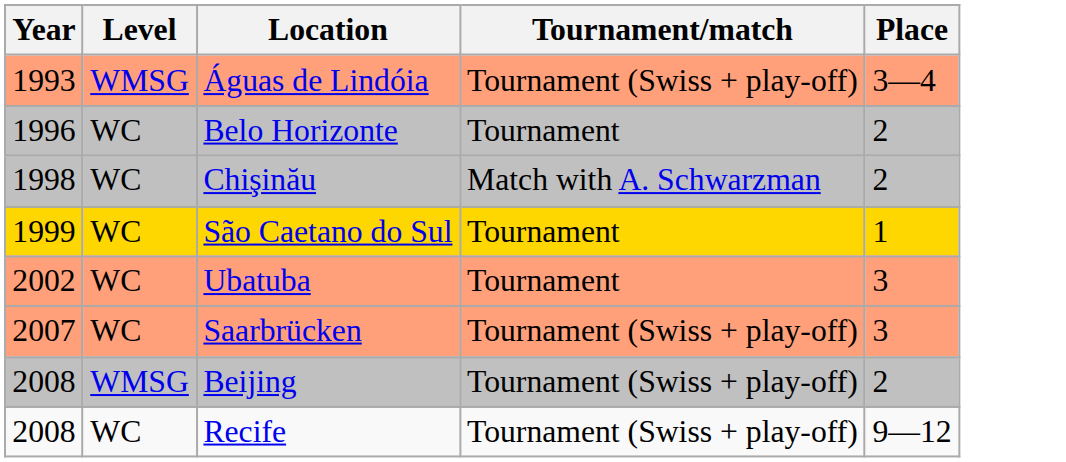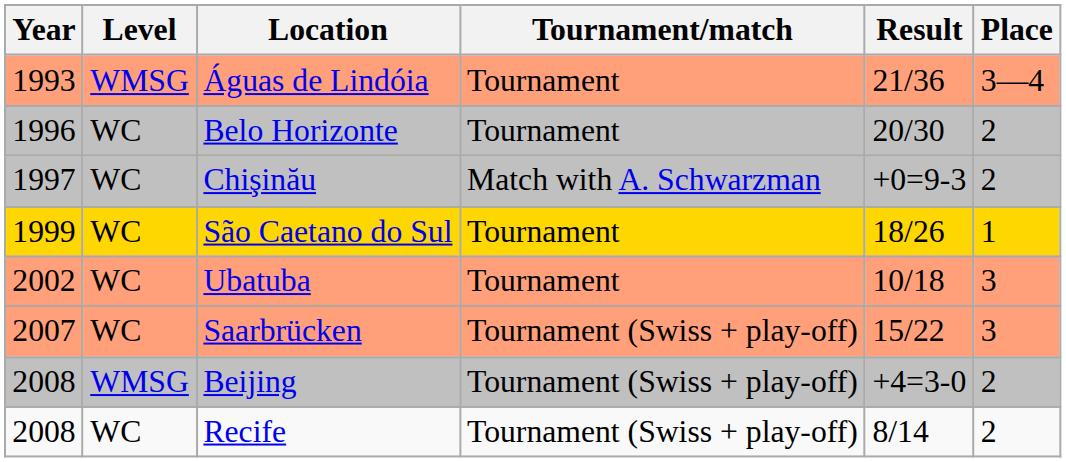+ column: Result | 21/36 | 20/30 | +0=9-3 | 18/26 | 10/18 | 15/22 | +4=3-0 | 8/14
Águas de Lindóia | Tournament/match: Tournament (Swiss + play-off) -> Tournament
Chişinău | Year: 1998 -> 1997
Recife | Place: 9—12 -> 2
